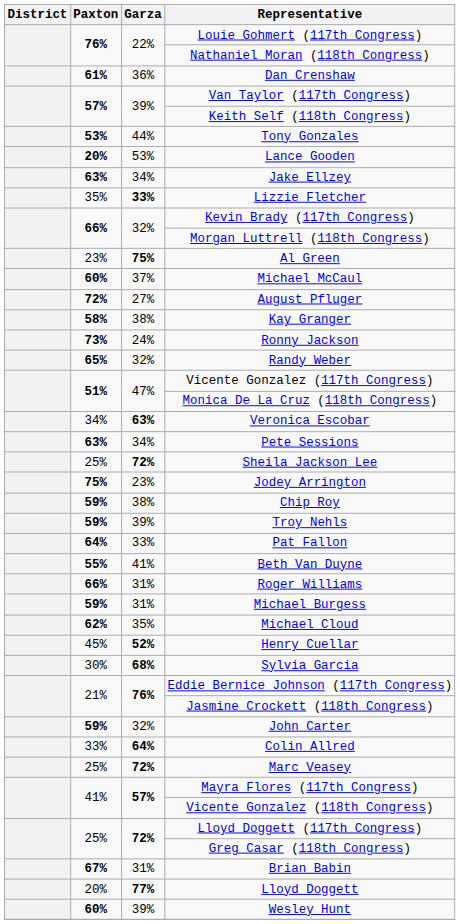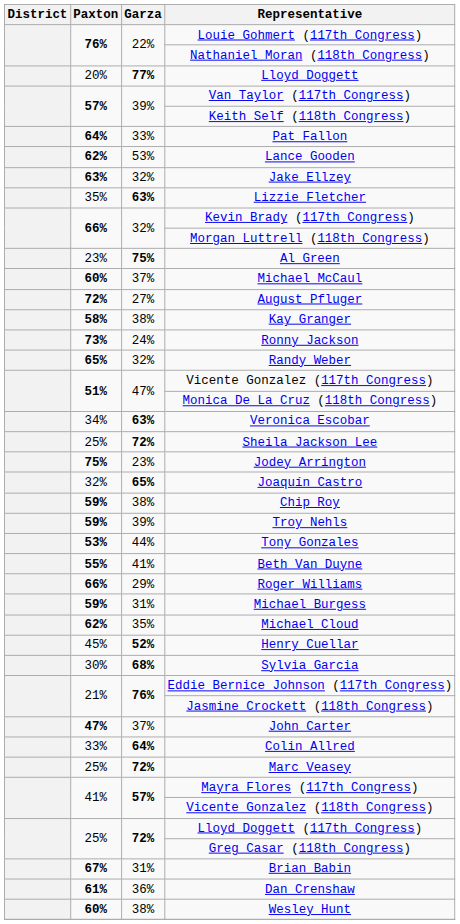rows swapped: Dan Crenshaw <-> Lloyd Doggett
rows swapped: Pat Fallon <-> Tony Gonzales
Lance Gooden | Paxton: 20% -> 62%
Jake Ellzey | Garza: 34% -> 32%
Lizzie Fletcher | Garza: 33% -> 63%
- row: 63% | 34% | Pete Sessions
+ row: 32% | 65% | Joaquín Castro
Roger Williams | Garza: 31% -> 29%
John Carter | Paxton: 59% -> 47%
John Carter | Garza: 32% -> 37%
Wesley Hunt | Garza: 39% -> 38%
